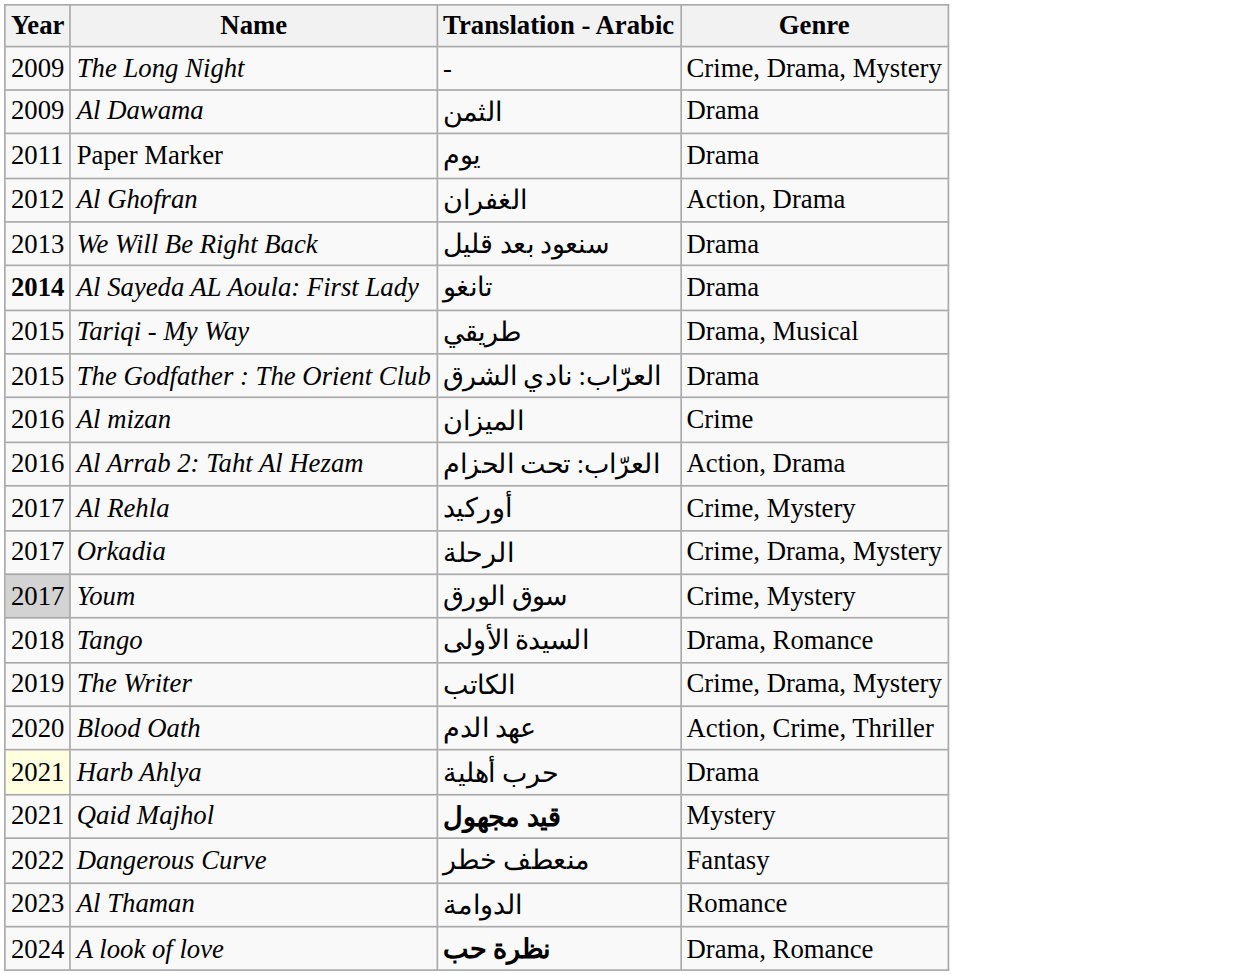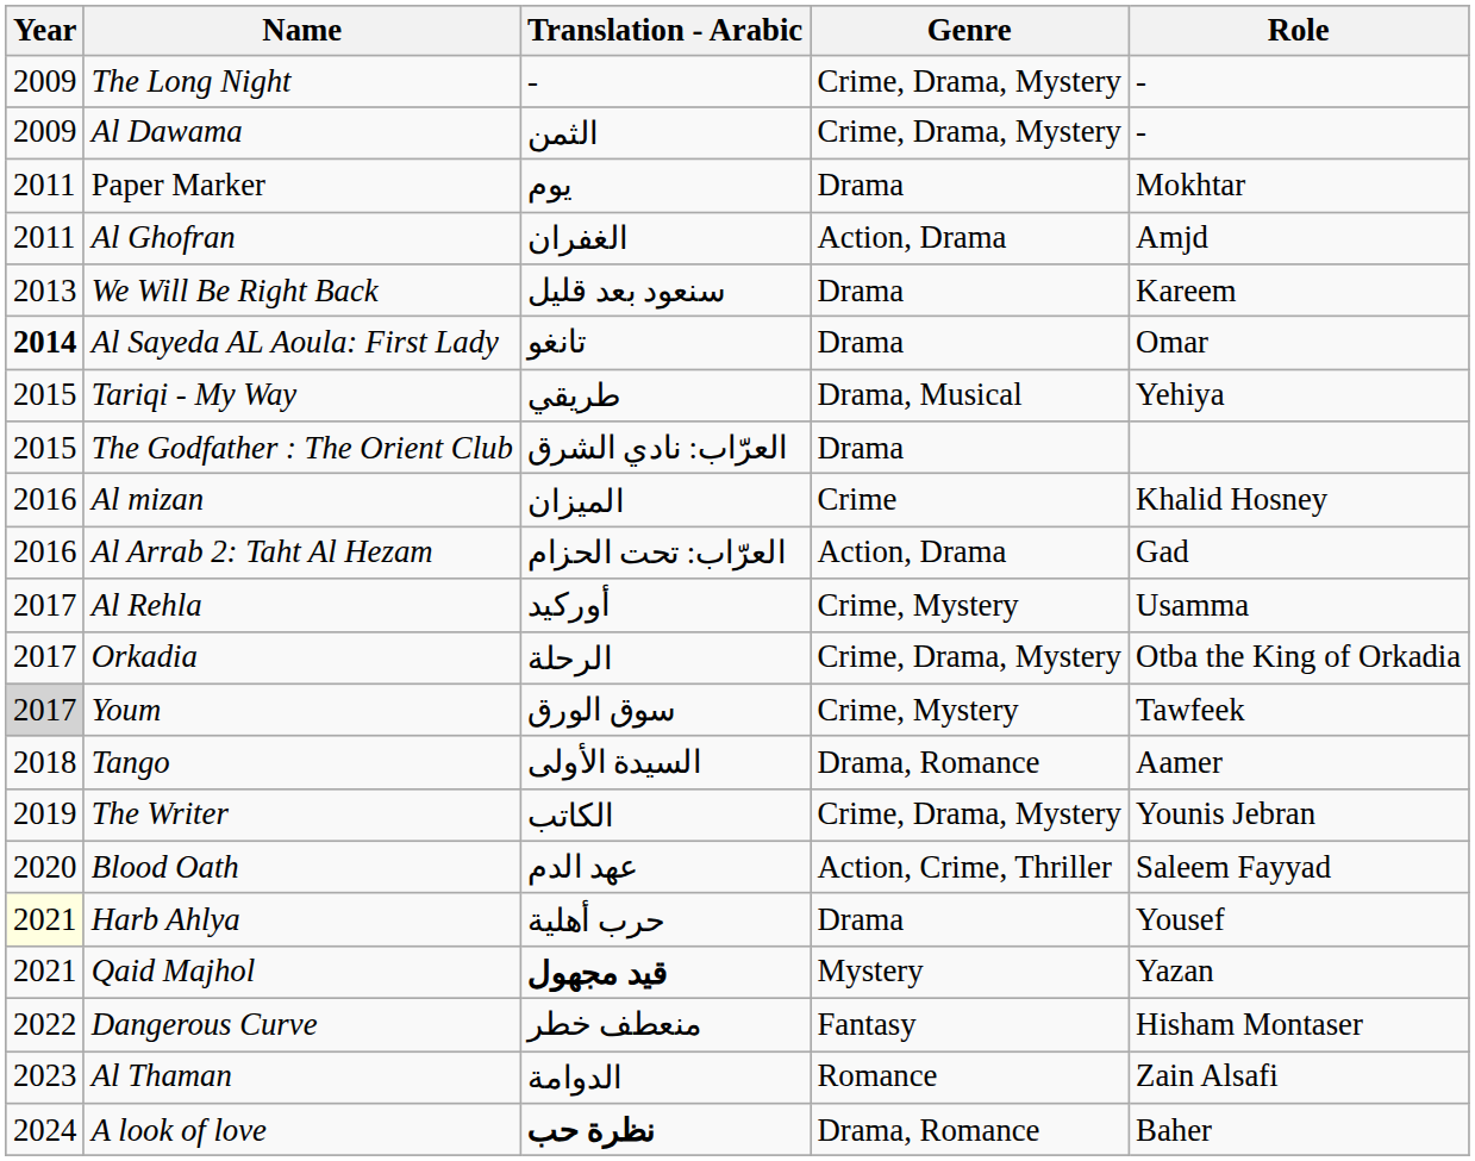+ column: Role | - | - | Mokhtar | Amjd | Kareem | Omar | Yehiya | Khalid Hosney | Gad | Usamma | Otba the King of Orkadia | Tawfeek | Aamer | Younis Jebran | Saleem Fayyad | Yousef | Yazan | Hisham Montaser | Zain Alsafi | Baher
Al Dawama | Genre: Drama -> Crime, Drama, Mystery
Al Ghofran | Year: 2012 -> 2011
